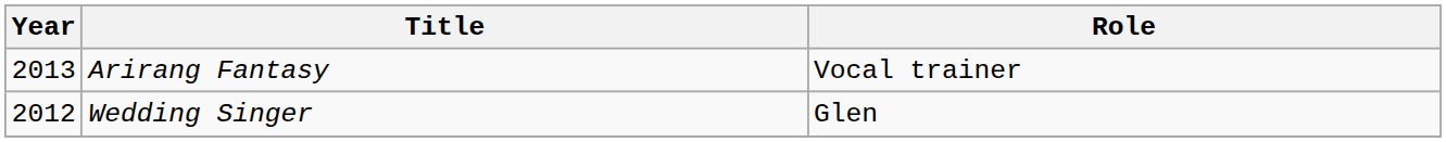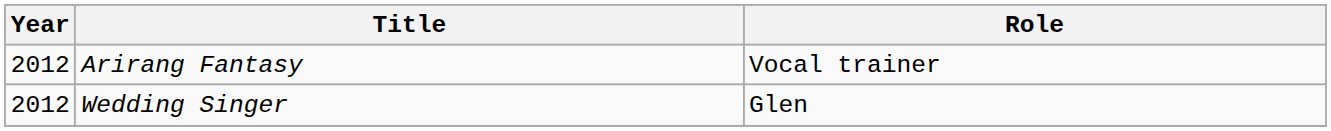Arirang Fantasy | Year: 2013 -> 2012
